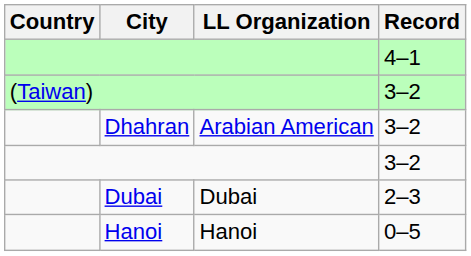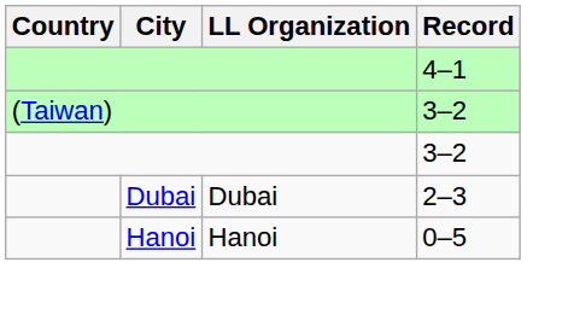- row: Dhahran | Arabian American | 3–2
